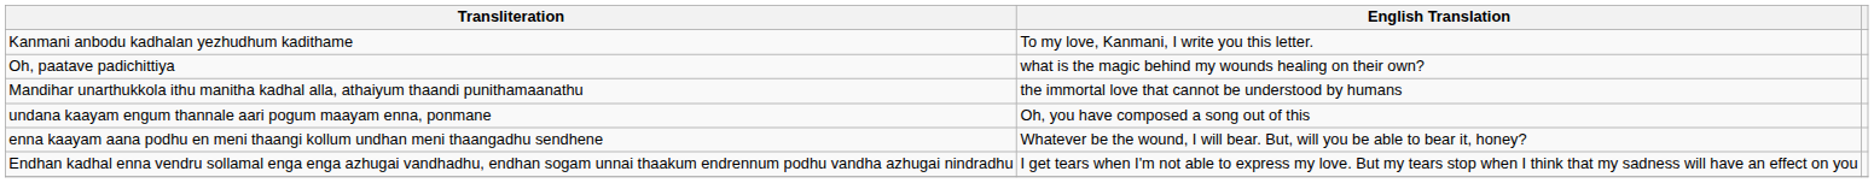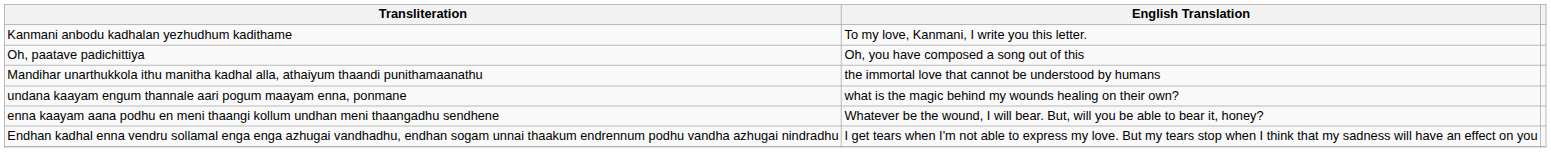Oh, paatave padichittiya | English Translation: what is the magic behind my wounds healing on their own? -> Oh, you have composed a song out of this
undana kaayam engum thannale aari pogum maayam enna, ponmane | English Translation: Oh, you have composed a song out of this -> what is the magic behind my wounds healing on their own?
